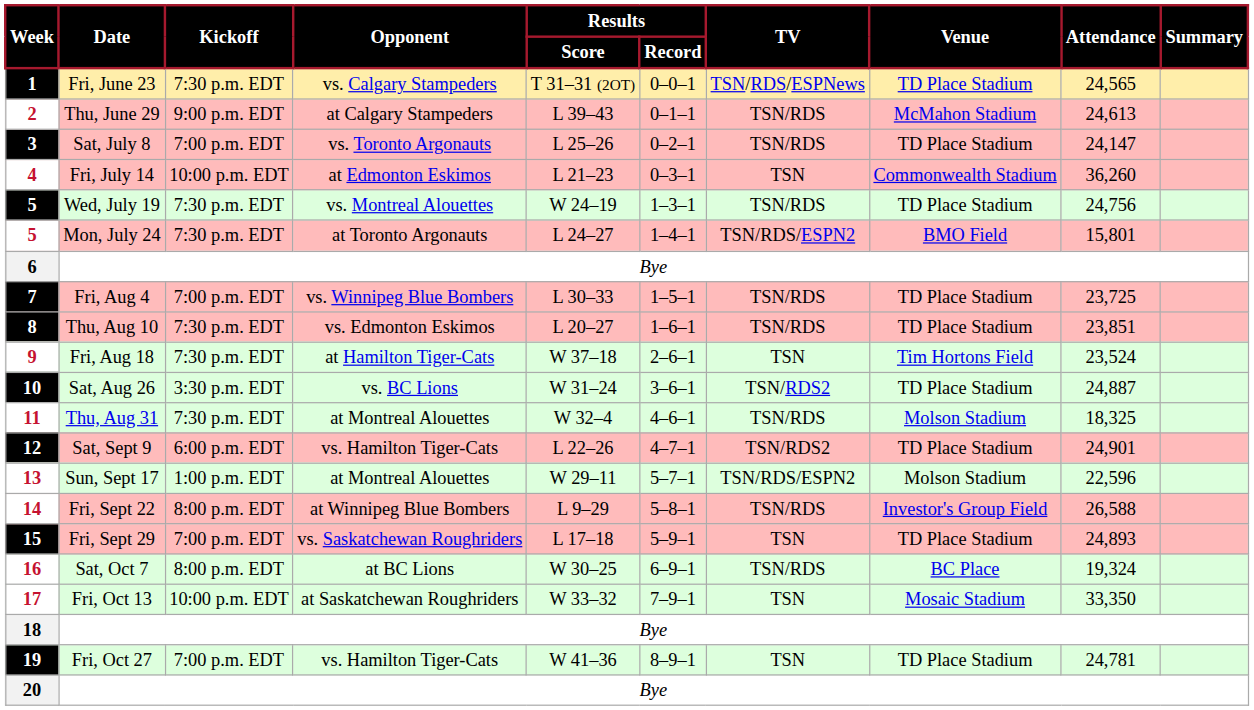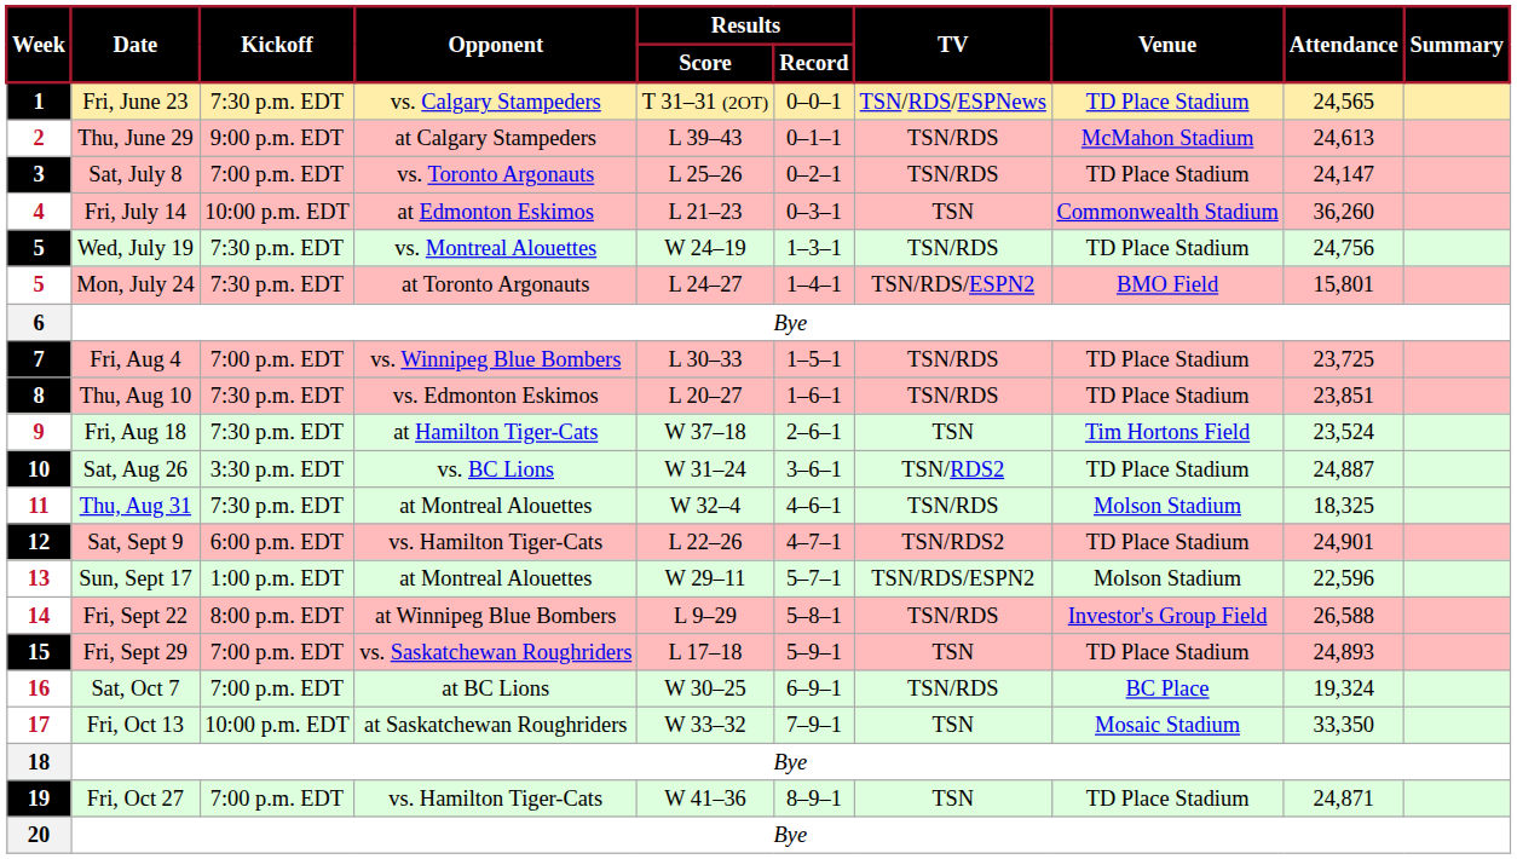16 | Kickoff: 8:00 p.m. EDT -> 7:00 p.m. EDT
19 | Attendance: 24,781 -> 24,871
